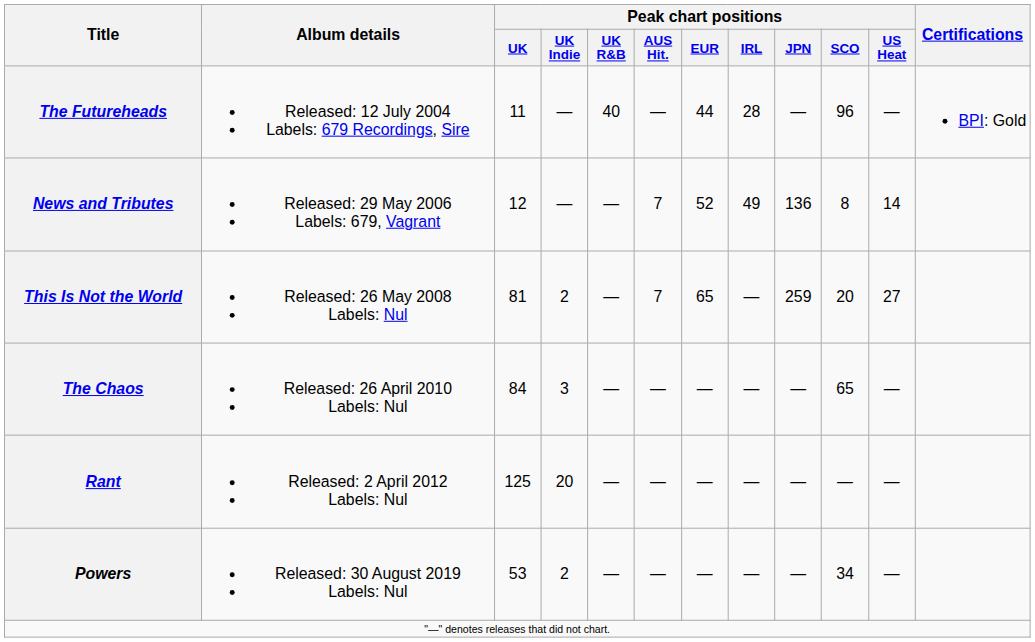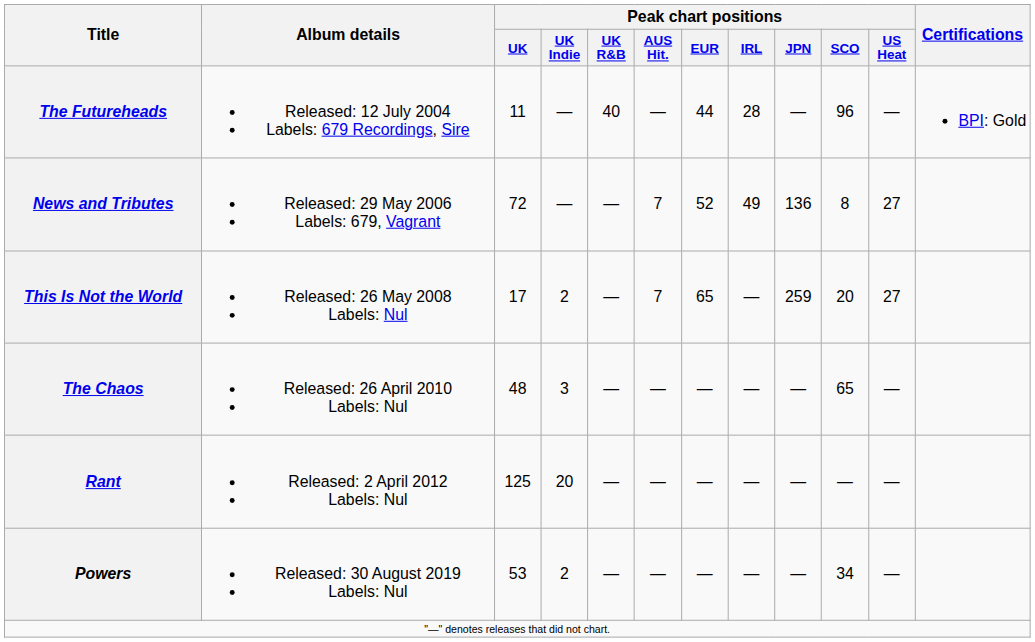News and Tributes | Peak chart positions / UK: 12 -> 72
News and Tributes | Peak chart positions / US Heat: 14 -> 27
This Is Not the World | Peak chart positions / UK: 81 -> 17
The Chaos | Peak chart positions / UK: 84 -> 48
